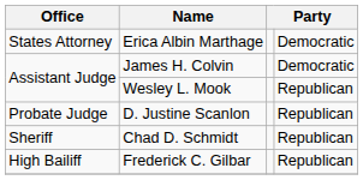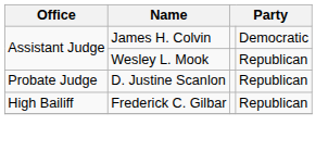- row: States Attorney | Erica Albin Marthage | Democratic
- row: Sheriff | Chad D. Schmidt | Republican
